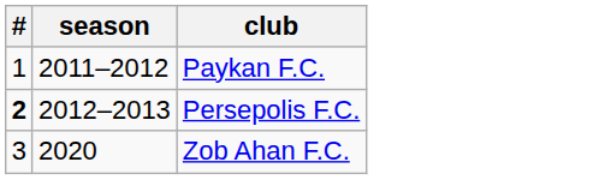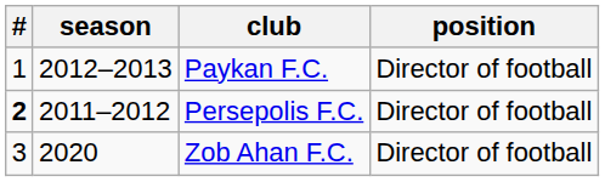+ column: position | Director of football | Director of football | Director of football
Paykan F.C. | season: 2011–2012 -> 2012–2013
Persepolis F.C. | season: 2012–2013 -> 2011–2012
